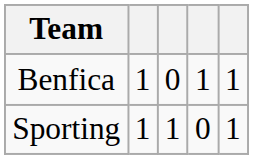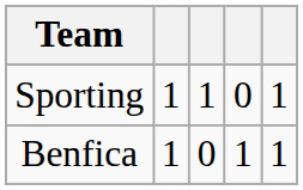rows swapped: Benfica <-> Sporting
